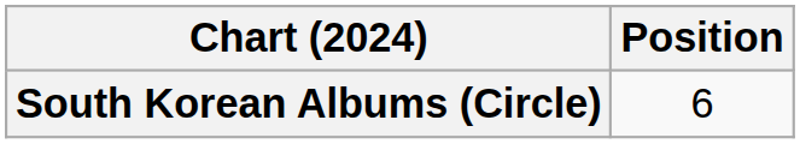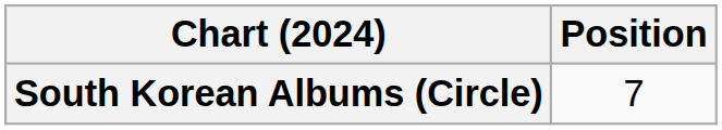South Korean Albums (Circle) | Position: 6 -> 7
